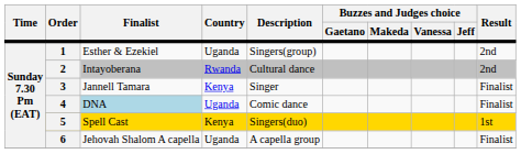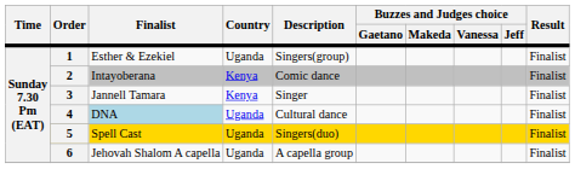1 | Result: 2nd -> Finalist
2 | Country: Rwanda -> Kenya
2 | Description: Cultural dance -> Comic dance
2 | Result: 2nd -> Finalist
4 | Description: Comic dance -> Cultural dance
5 | Country: Kenya -> Uganda
5 | Result: 1st -> Finalist
